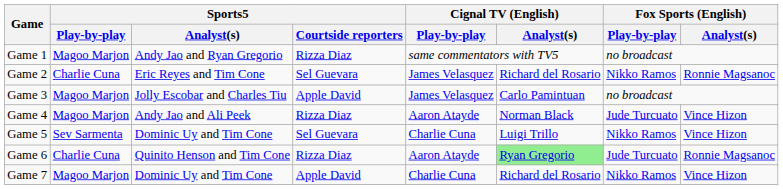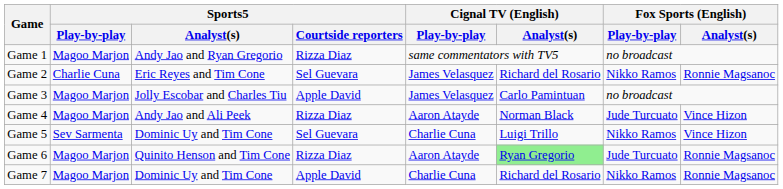Game 6 | Sports5 / Play-by-play: Charlie Cuna -> Magoo Marjon
Game 7 | Fox Sports (English) / Analyst(s): Vince Hizon -> Ronnie Magsanoc
